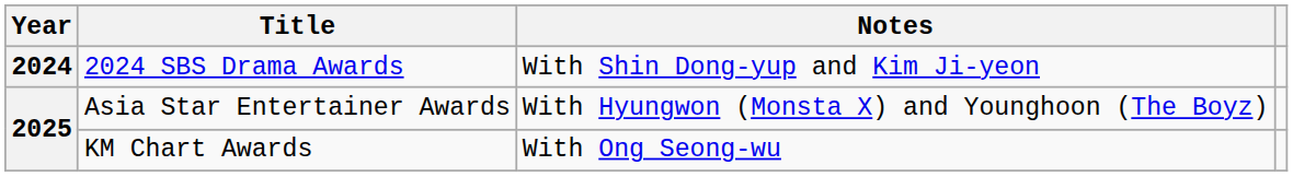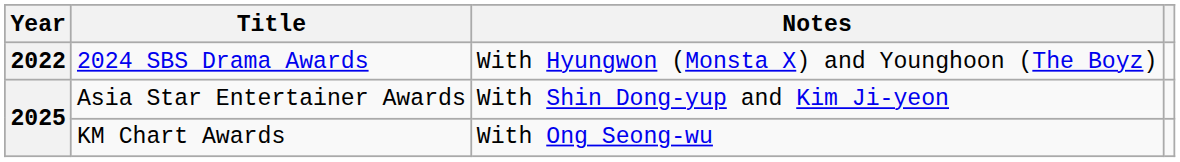2024 SBS Drama Awards | Year: 2024 -> 2022
2024 SBS Drama Awards | Notes: With Shin Dong-yup and Kim Ji-yeon -> With Hyungwon (Monsta X) and Younghoon (The Boyz)
Asia Star Entertainer Awards | Notes: With Hyungwon (Monsta X) and Younghoon (The Boyz) -> With Shin Dong-yup and Kim Ji-yeon
